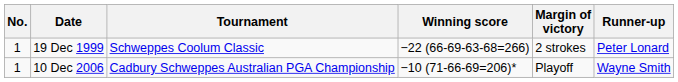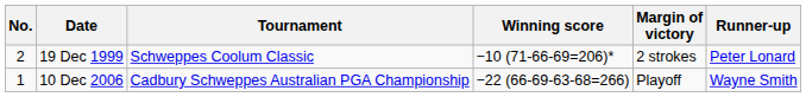19 Dec 1999 | No.: 1 -> 2
19 Dec 1999 | Winning score: −22 (66-69-63-68=266) -> −10 (71-66-69=206)*
10 Dec 2006 | Winning score: −10 (71-66-69=206)* -> −22 (66-69-63-68=266)
